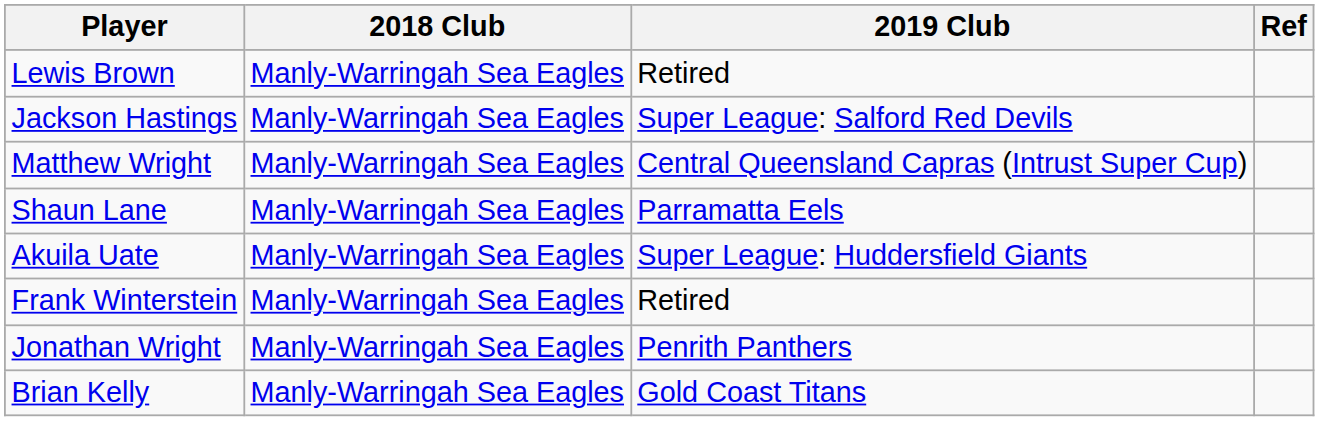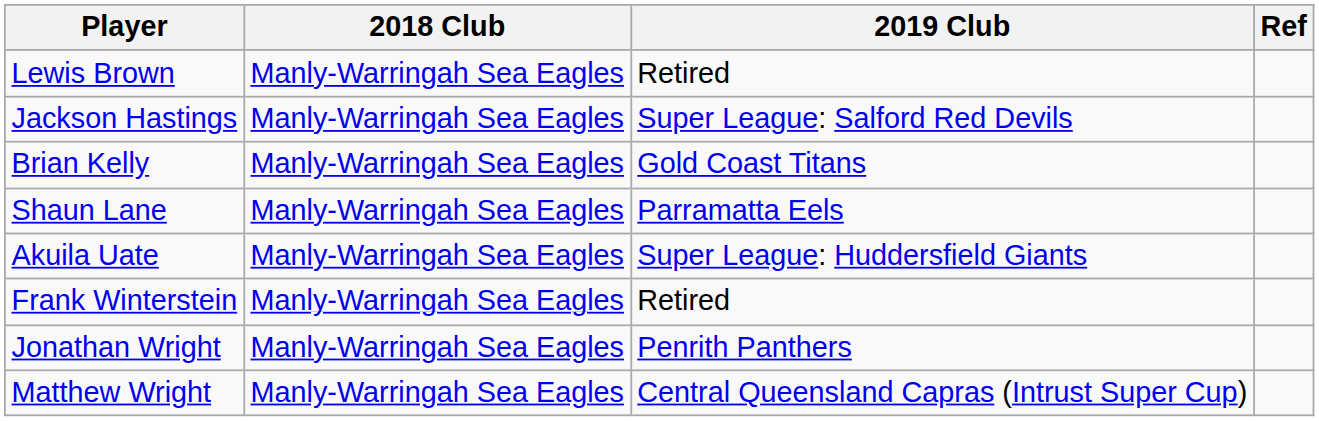rows swapped: Brian Kelly <-> Matthew Wright
